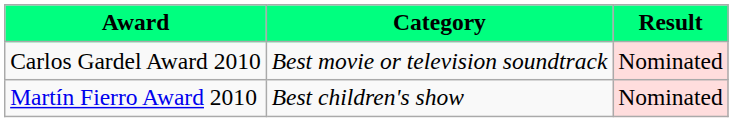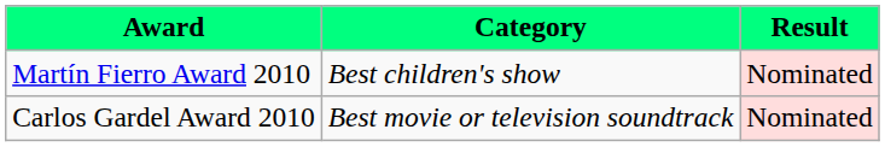rows swapped: Martín Fierro Award 2010 <-> Carlos Gardel Award 2010
